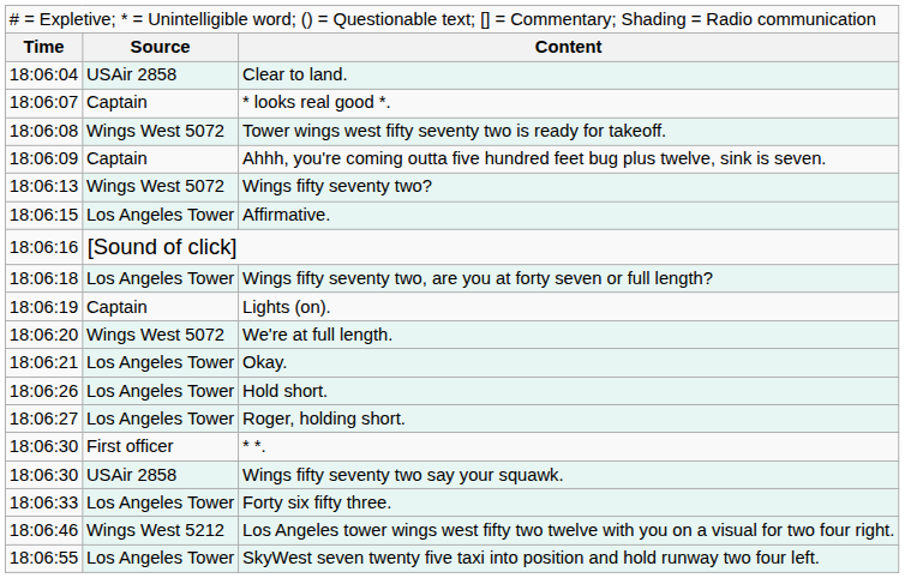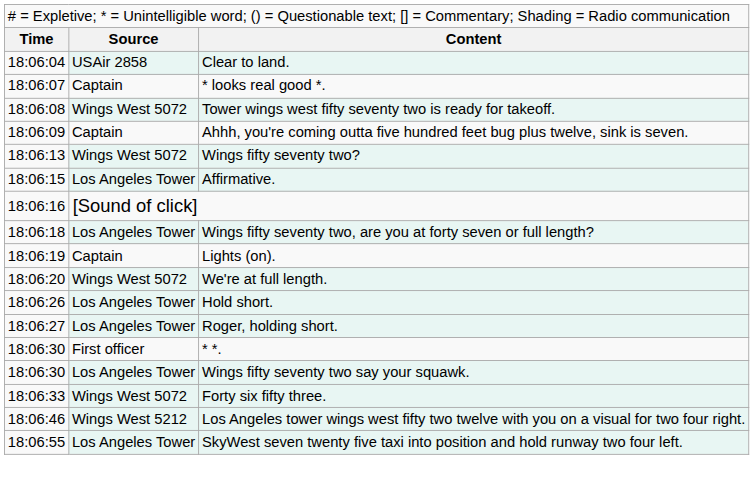- row: 18:06:21 | Los Angeles Tower | Okay.
Wings fifty seventy two say your squawk. | column 2: USAir 2858 -> Los Angeles Tower
Forty six fifty three. | column 2: Los Angeles Tower -> Wings West 5072
